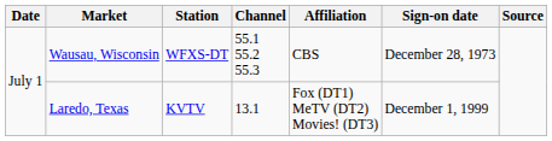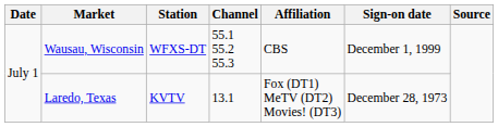Wausau, Wisconsin | Sign-on date: December 28, 1973 -> December 1, 1999
Laredo, Texas | Sign-on date: December 1, 1999 -> December 28, 1973
